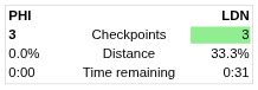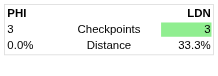Checkpoints | PHI: bold -> normal
- row: 0:00 | Time remaining | 0:31
